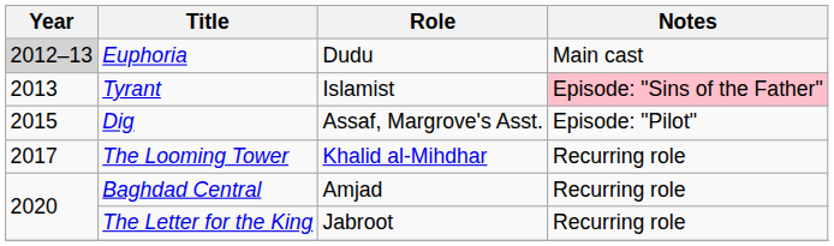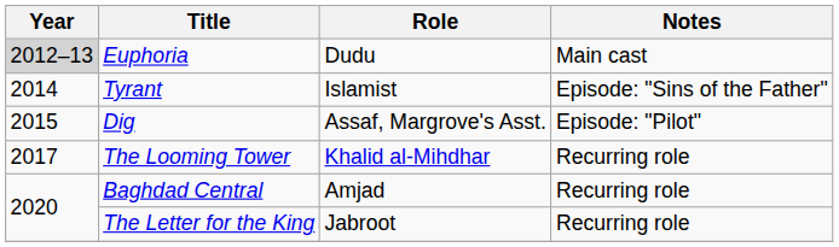Tyrant | Year: 2013 -> 2014
Tyrant | Notes: pink background -> no background
